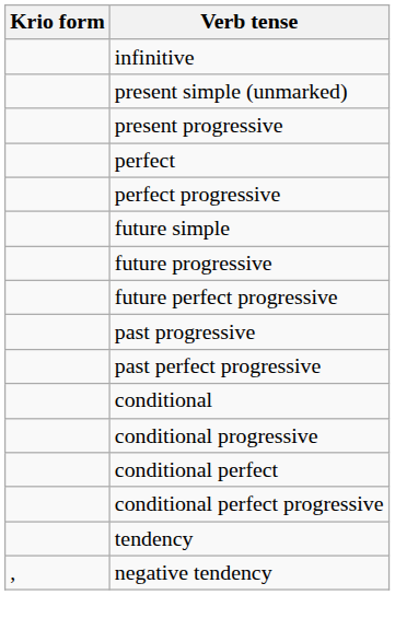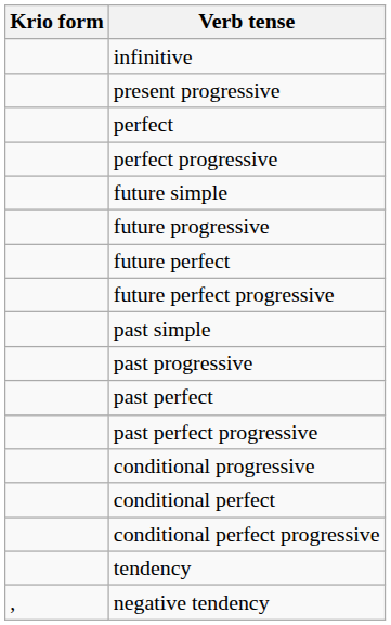- row: present simple (unmarked)
+ row: future perfect
+ row: past simple
+ row: past perfect
- row: conditional
